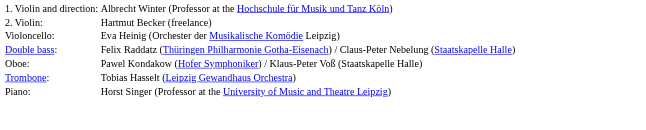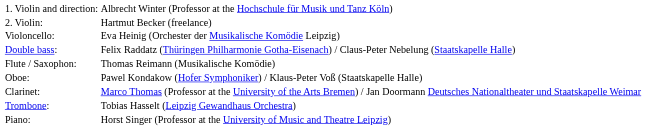+ row: Flute / Saxophon: | Thomas Reimann (Musikalische Komödie)
+ row: Clarinet: | Marco Thomas (Professor at the University of the Arts Bremen) / Jan Doormann Deutsches Nationaltheater und Staatskapelle Weimar
